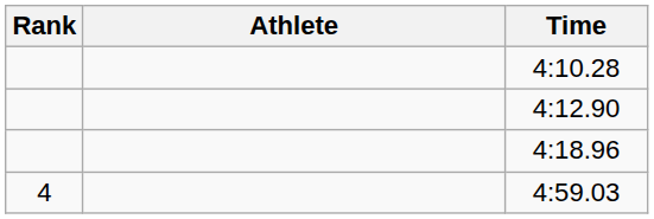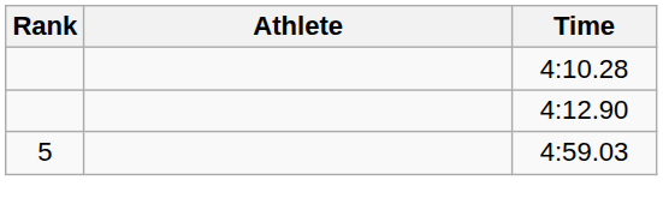- row: 4:18.96
4:59.03 | Rank: 4 -> 5
